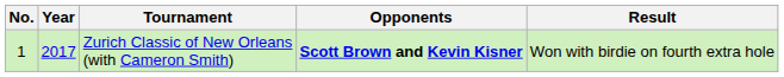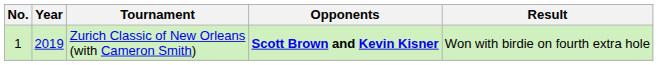Zurich Classic of New Orleans (with Cameron Smith) | Year: 2017 -> 2019
